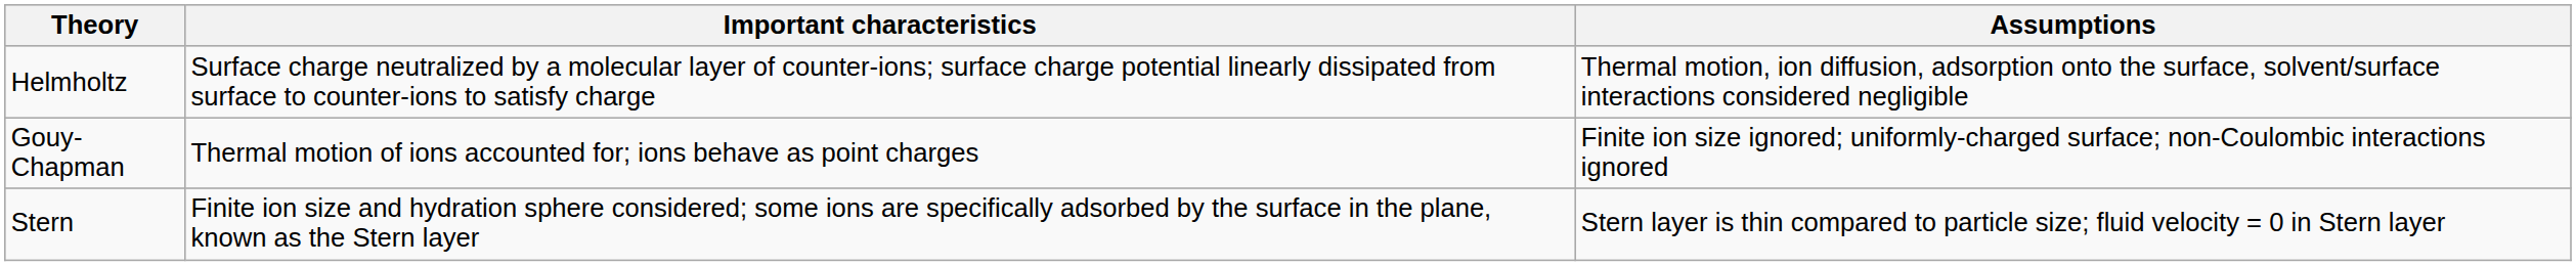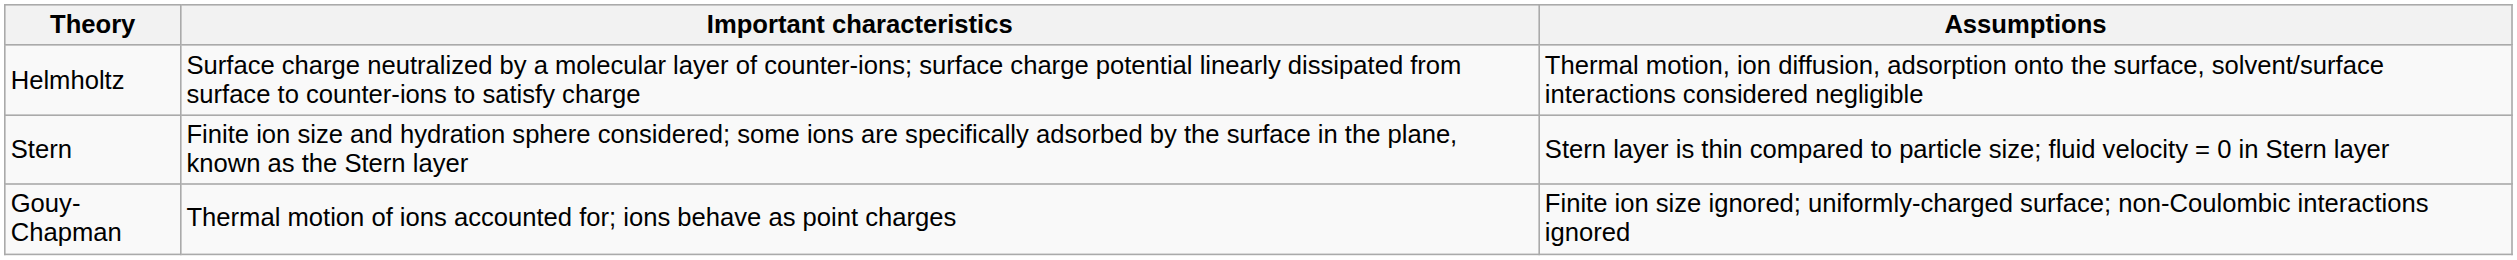rows swapped: Gouy-Chapman <-> Stern
